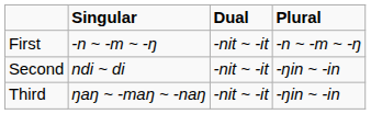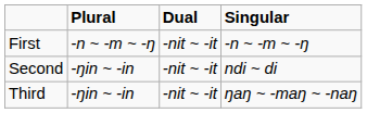columns swapped: Singular <-> Plural
